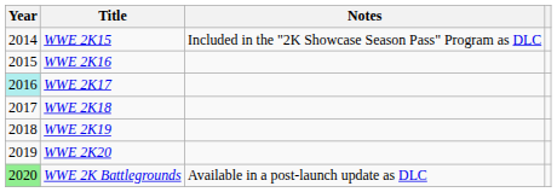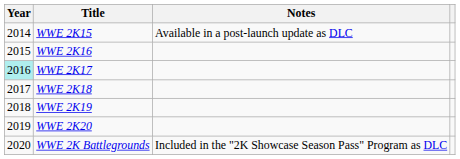WWE 2K15 | Notes: Included in the "2K Showcase Season Pass" Program as DLC -> Available in a post-launch update as DLC
WWE 2K Battlegrounds | Year: lightgreen background -> no background
WWE 2K Battlegrounds | Notes: Available in a post-launch update as DLC -> Included in the "2K Showcase Season Pass" Program as DLC
